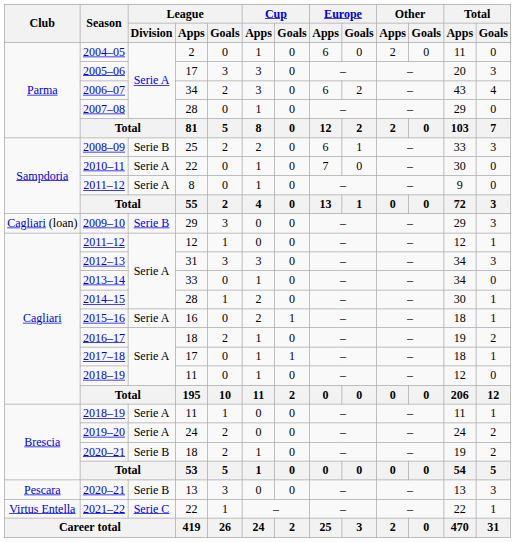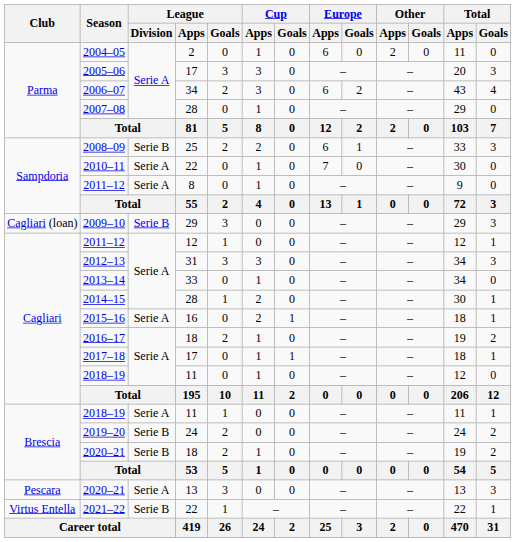2019–20 | League / Division: Serie A -> Serie B
Pescara / 2020–21 | League / Division: Serie B -> Serie A
2021–22 | League / Division: Serie C -> Serie B
